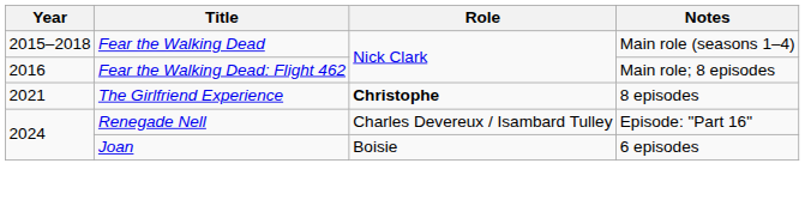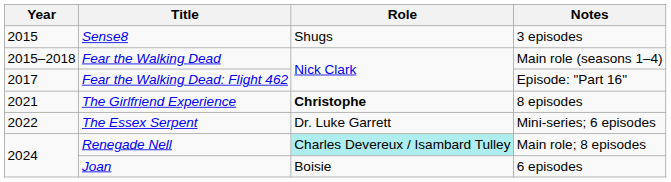+ row: 2015 | Sense8 | Shugs | 3 episodes
Fear the Walking Dead: Flight 462 | Year: 2016 -> 2017
Fear the Walking Dead: Flight 462 | Notes: Main role; 8 episodes -> Episode: "Part 16"
+ row: 2022 | The Essex Serpent | Dr. Luke Garrett | Mini-series; 6 episodes
Renegade Nell | Role: no background -> paleturquoise background
Renegade Nell | Notes: Episode: "Part 16" -> Main role; 8 episodes
